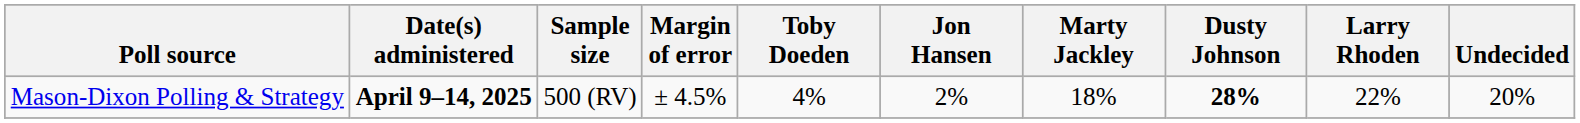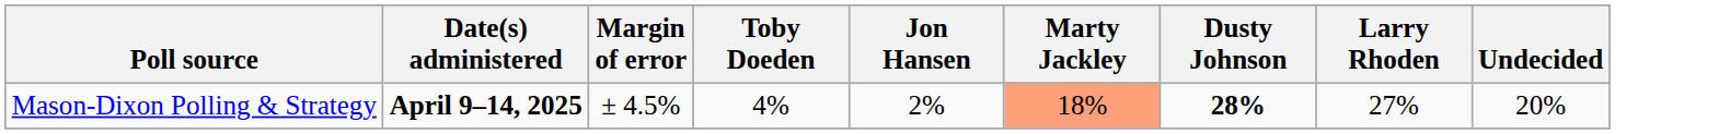- column: Sample size | 500 (RV)
Mason-Dixon Polling & Strategy | Marty Jackley: no background -> lightsalmon background
Mason-Dixon Polling & Strategy | Larry Rhoden: 22% -> 27%
